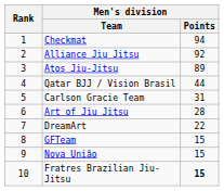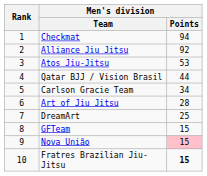Atos Jiu-Jitsu | Men's division / Points: 89 -> 53
Carlson Gracie Team | Men's division / Points: 31 -> 34
DreamArt | Men's division / Points: 22 -> 25
Nova União | Men's division / Points: no background -> pink background
